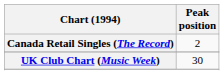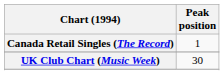Canada Retail Singles (The Record) | Peak position: 2 -> 1
